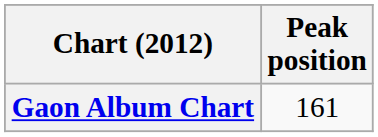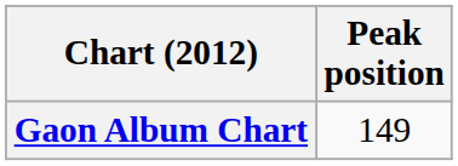Gaon Album Chart | Peak position: 161 -> 149
